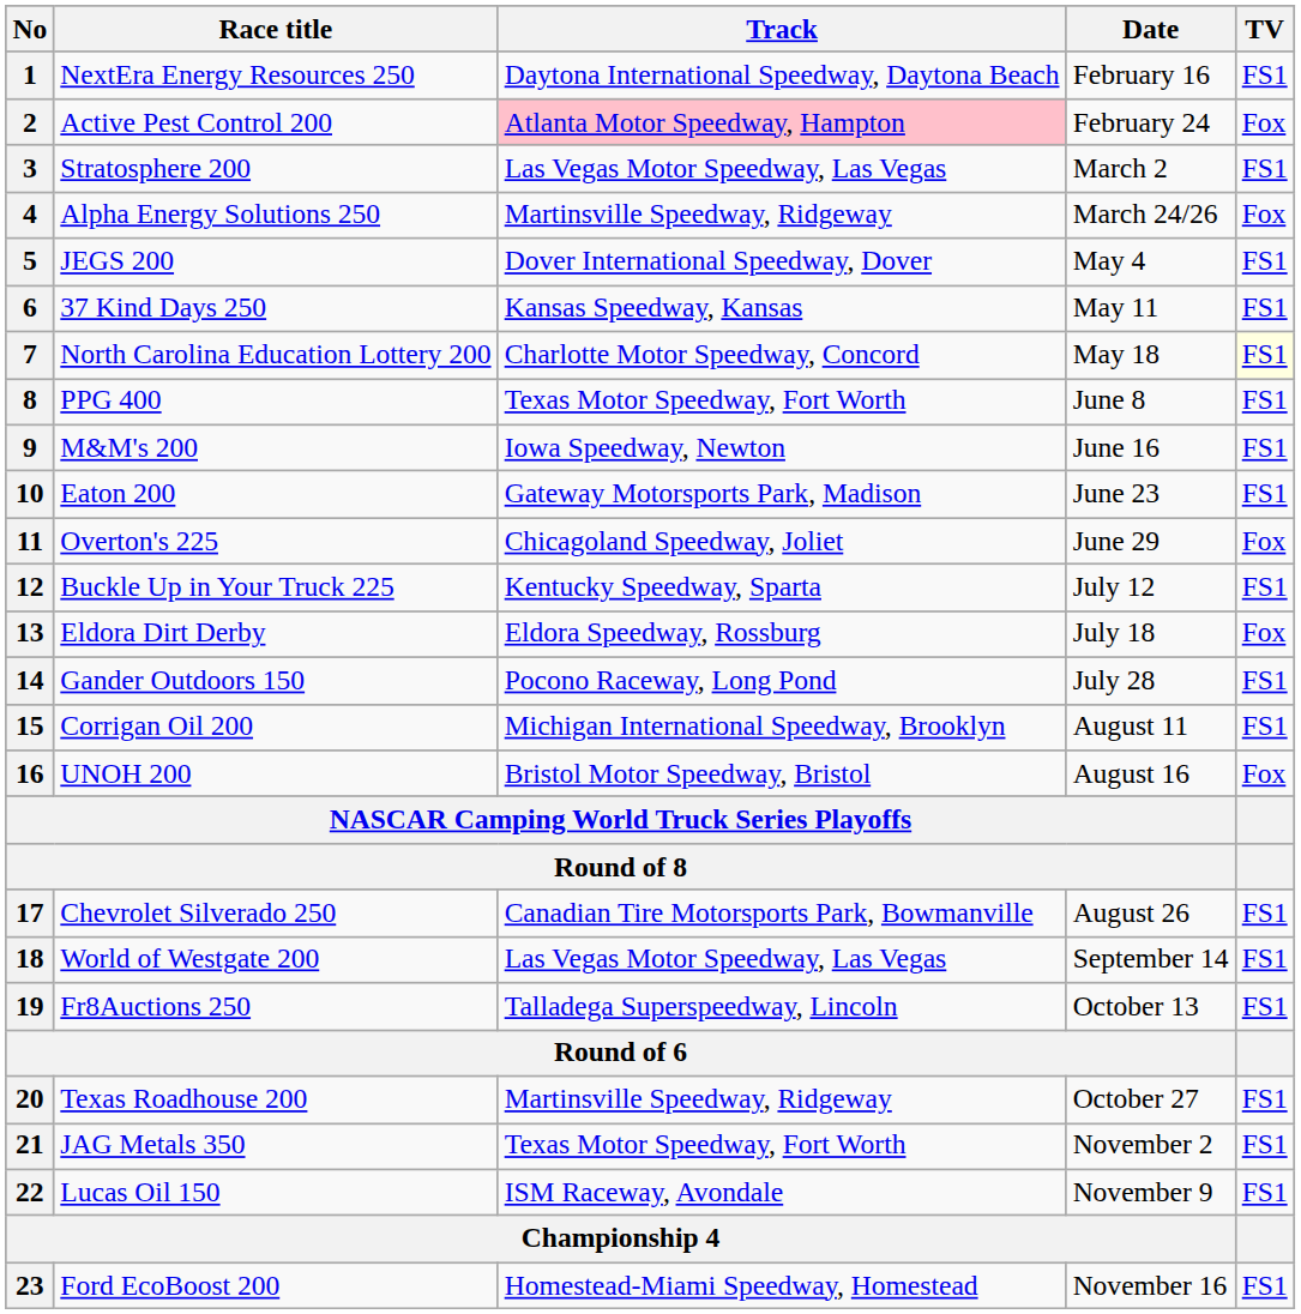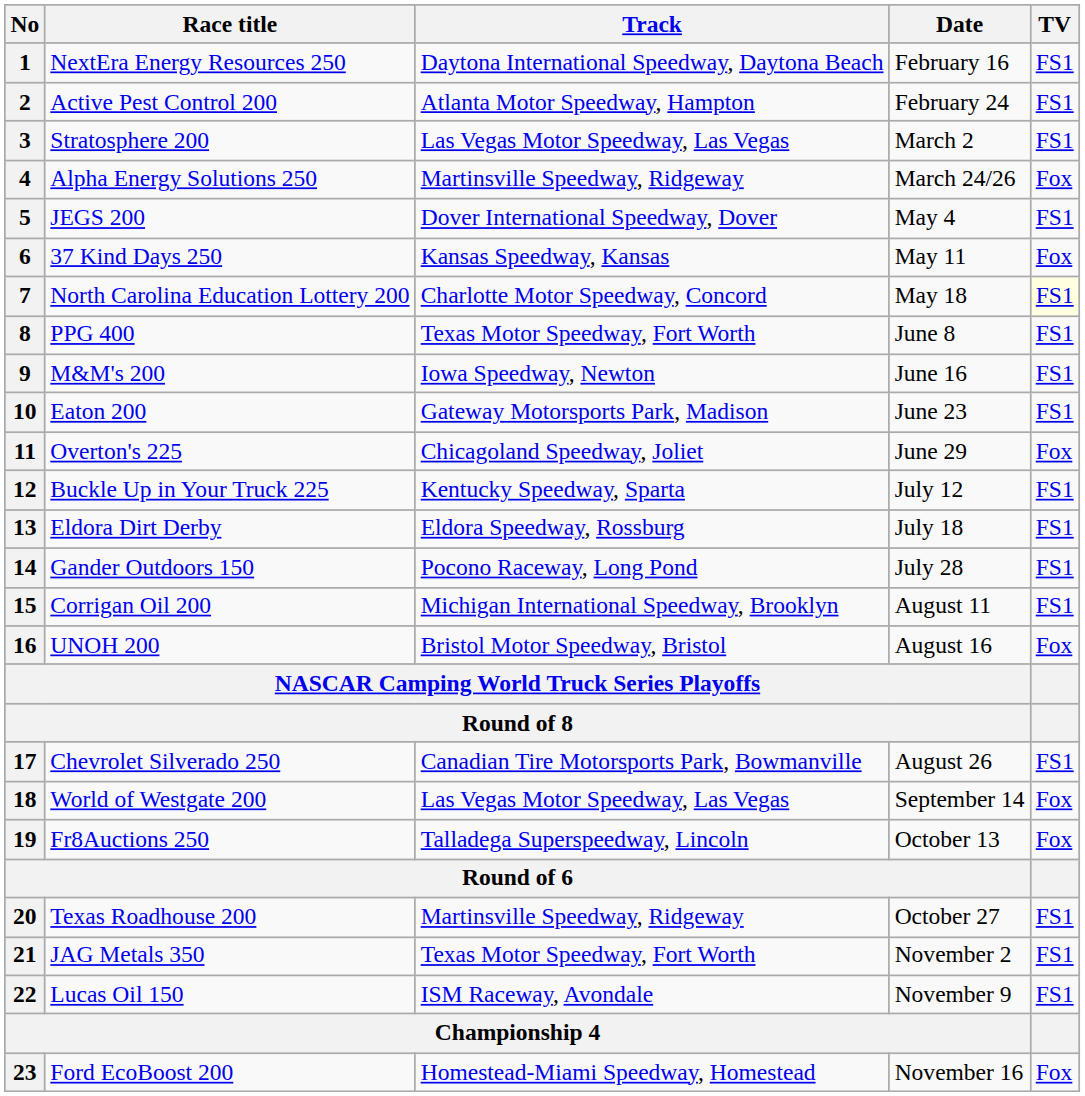2 | Track: pink background -> no background
2 | TV: Fox -> FS1
6 | TV: FS1 -> Fox
13 | TV: Fox -> FS1
18 | TV: FS1 -> Fox
19 | TV: FS1 -> Fox
23 | TV: FS1 -> Fox
